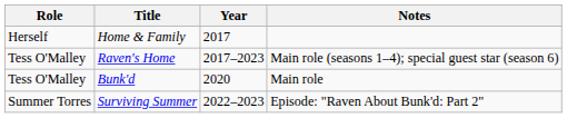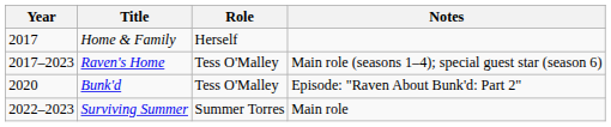columns swapped: Year <-> Role
Bunk'd | Notes: Main role -> Episode: "Raven About Bunk'd: Part 2"
Surviving Summer | Notes: Episode: "Raven About Bunk'd: Part 2" -> Main role
